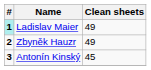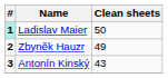Ladislav Maier | Clean sheets: 49 -> 50
Antonín Kinský | Clean sheets: 45 -> 43
